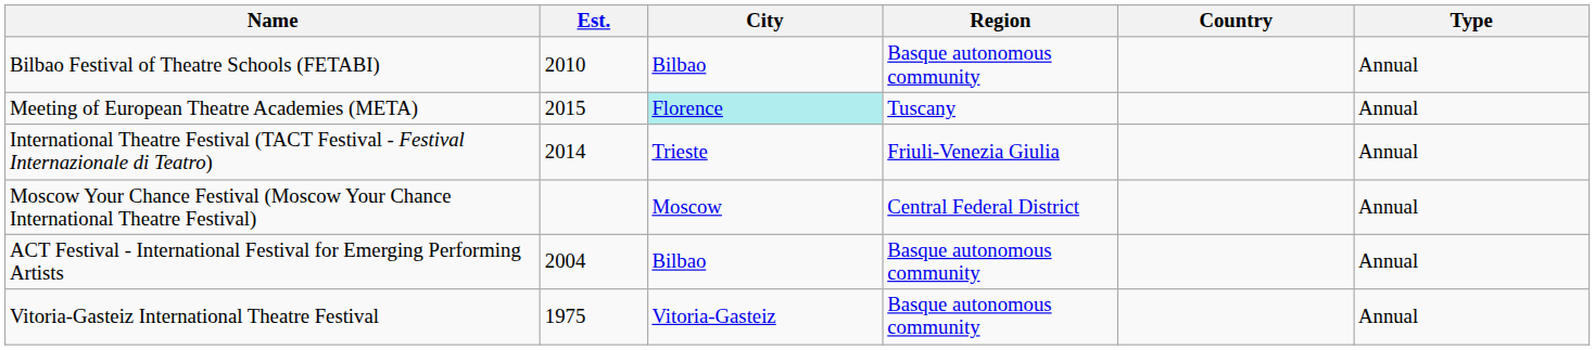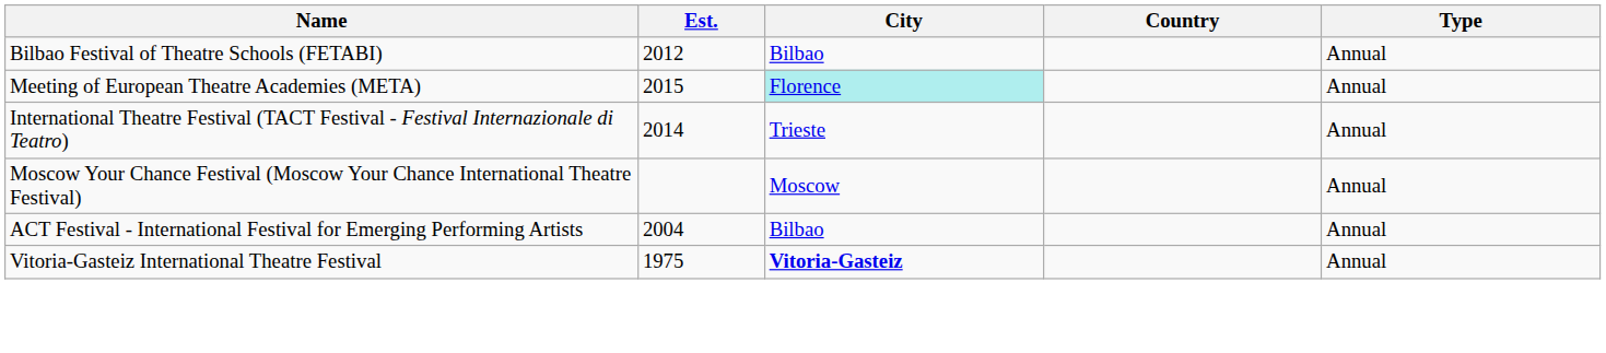- column: Region | Basque autonomous community | Tuscany | Friuli-Venezia Giulia | Central Federal District | Basque autonomous community | Basque autonomous community
Bilbao Festival of Theatre Schools (FETABI) | Est.: 2010 -> 2012
Vitoria-Gasteiz International Theatre Festival | City: normal -> bold
